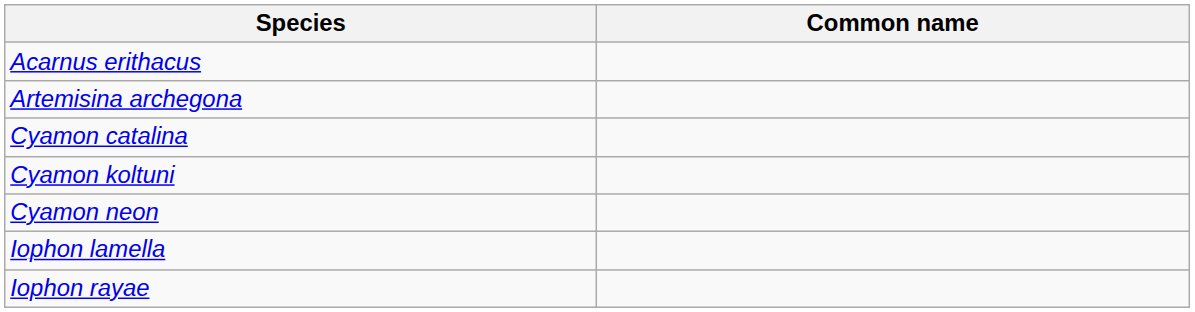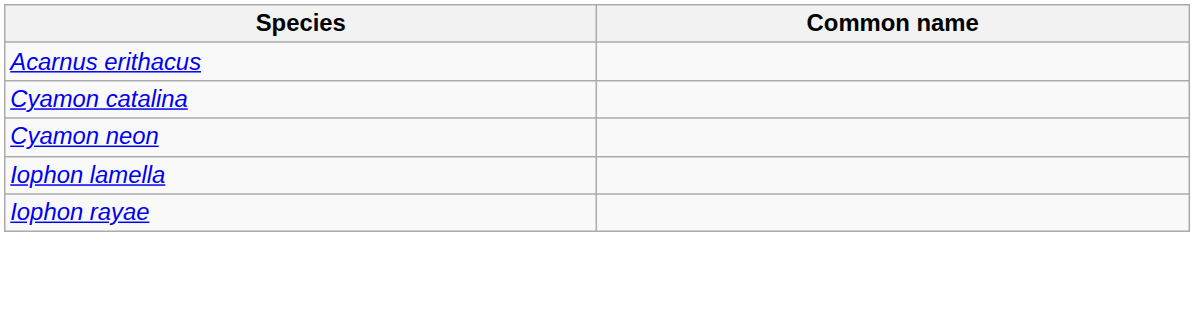- row: Artemisina archegona
- row: Cyamon koltuni
